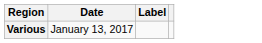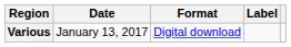+ column: Format | Digital download
